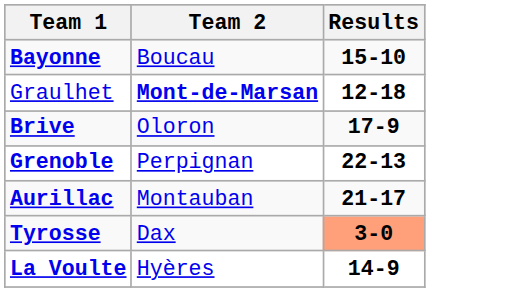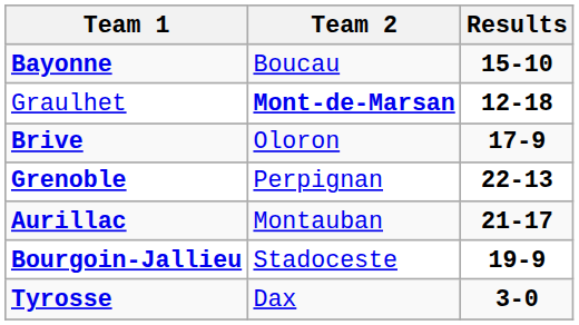+ row: Bourgoin-Jallieu | Stadoceste | 19-9
Tyrosse | Results: lightsalmon background -> no background
- row: La Voulte | Hyères | 14-9
